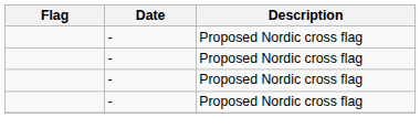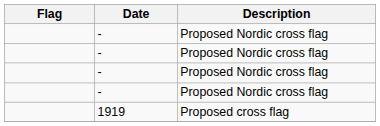+ row: 1919 | Proposed cross flag
